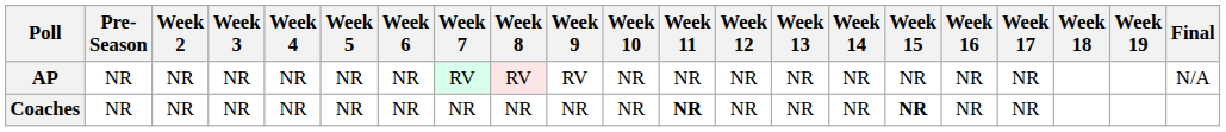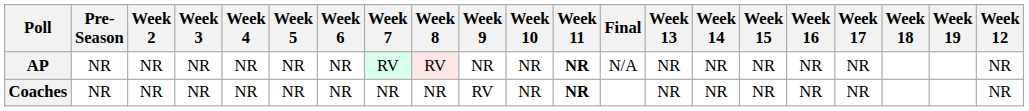columns swapped: Week 12 <-> Final
AP | Week 9: RV -> NR
AP | Week 11: normal -> bold
Coaches | Week 9: NR -> RV
Coaches | Week 15: bold -> normal
